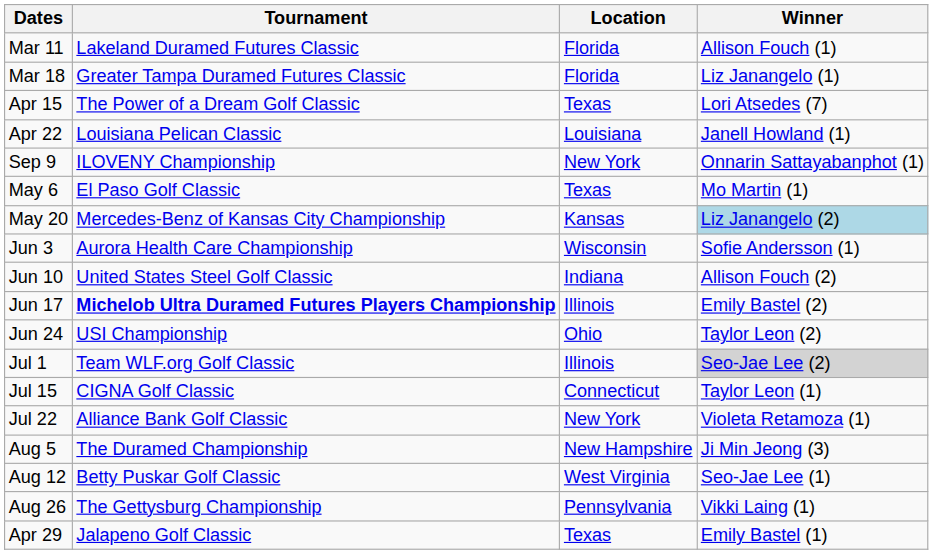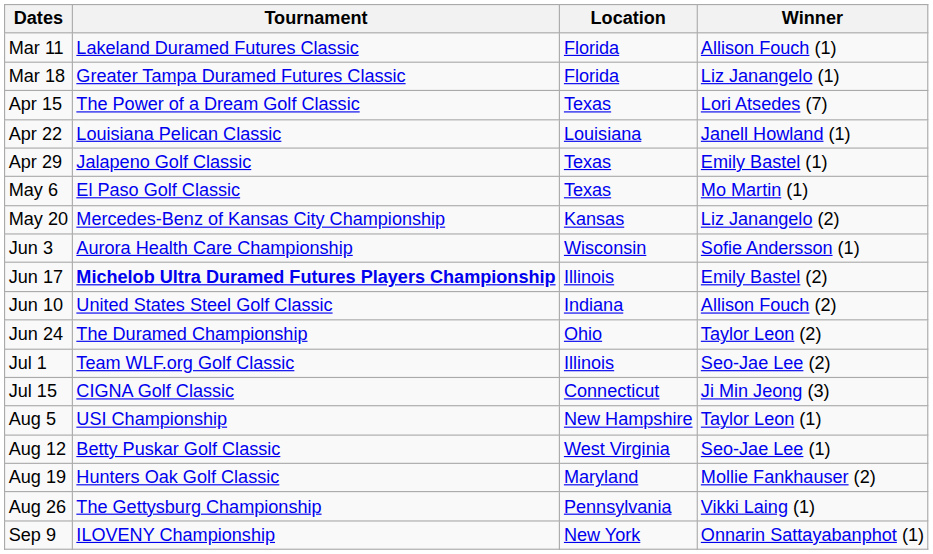rows swapped: Apr 29 <-> Sep 9
May 20 | Winner: lightblue background -> no background
rows swapped: Jun 10 <-> Jun 17
Jun 24 | Tournament: USI Championship -> The Duramed Championship
Jul 1 | Winner: lightgrey background -> no background
Jul 15 | Winner: Taylor Leon (1) -> Ji Min Jeong (3)
- row: Jul 22 | Alliance Bank Golf Classic | New York | Violeta Retamoza (1)
Aug 5 | Tournament: The Duramed Championship -> USI Championship
Aug 5 | Winner: Ji Min Jeong (3) -> Taylor Leon (1)
+ row: Aug 19 | Hunters Oak Golf Classic | Maryland | Mollie Fankhauser (2)
